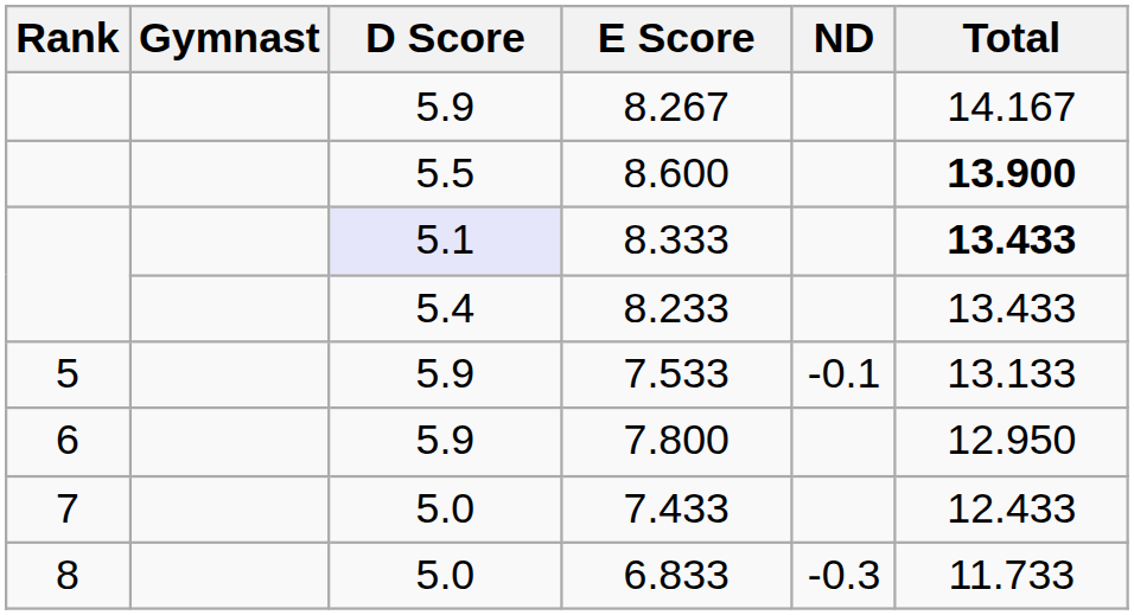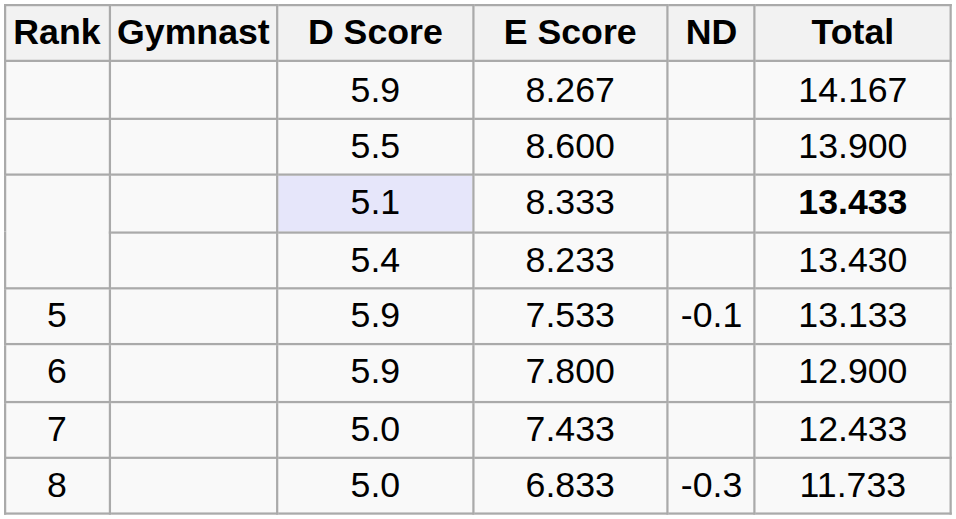8.600 | Total: bold -> normal
8.233 | Total: 13.433 -> 13.430
7.800 | Total: 12.950 -> 12.900
